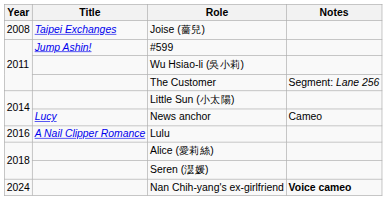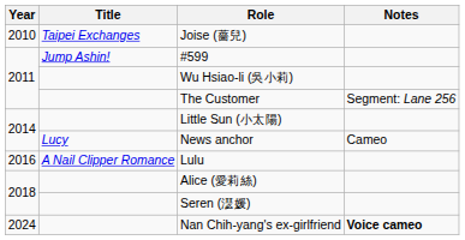Joise (薔兒) | Year: 2008 -> 2010
